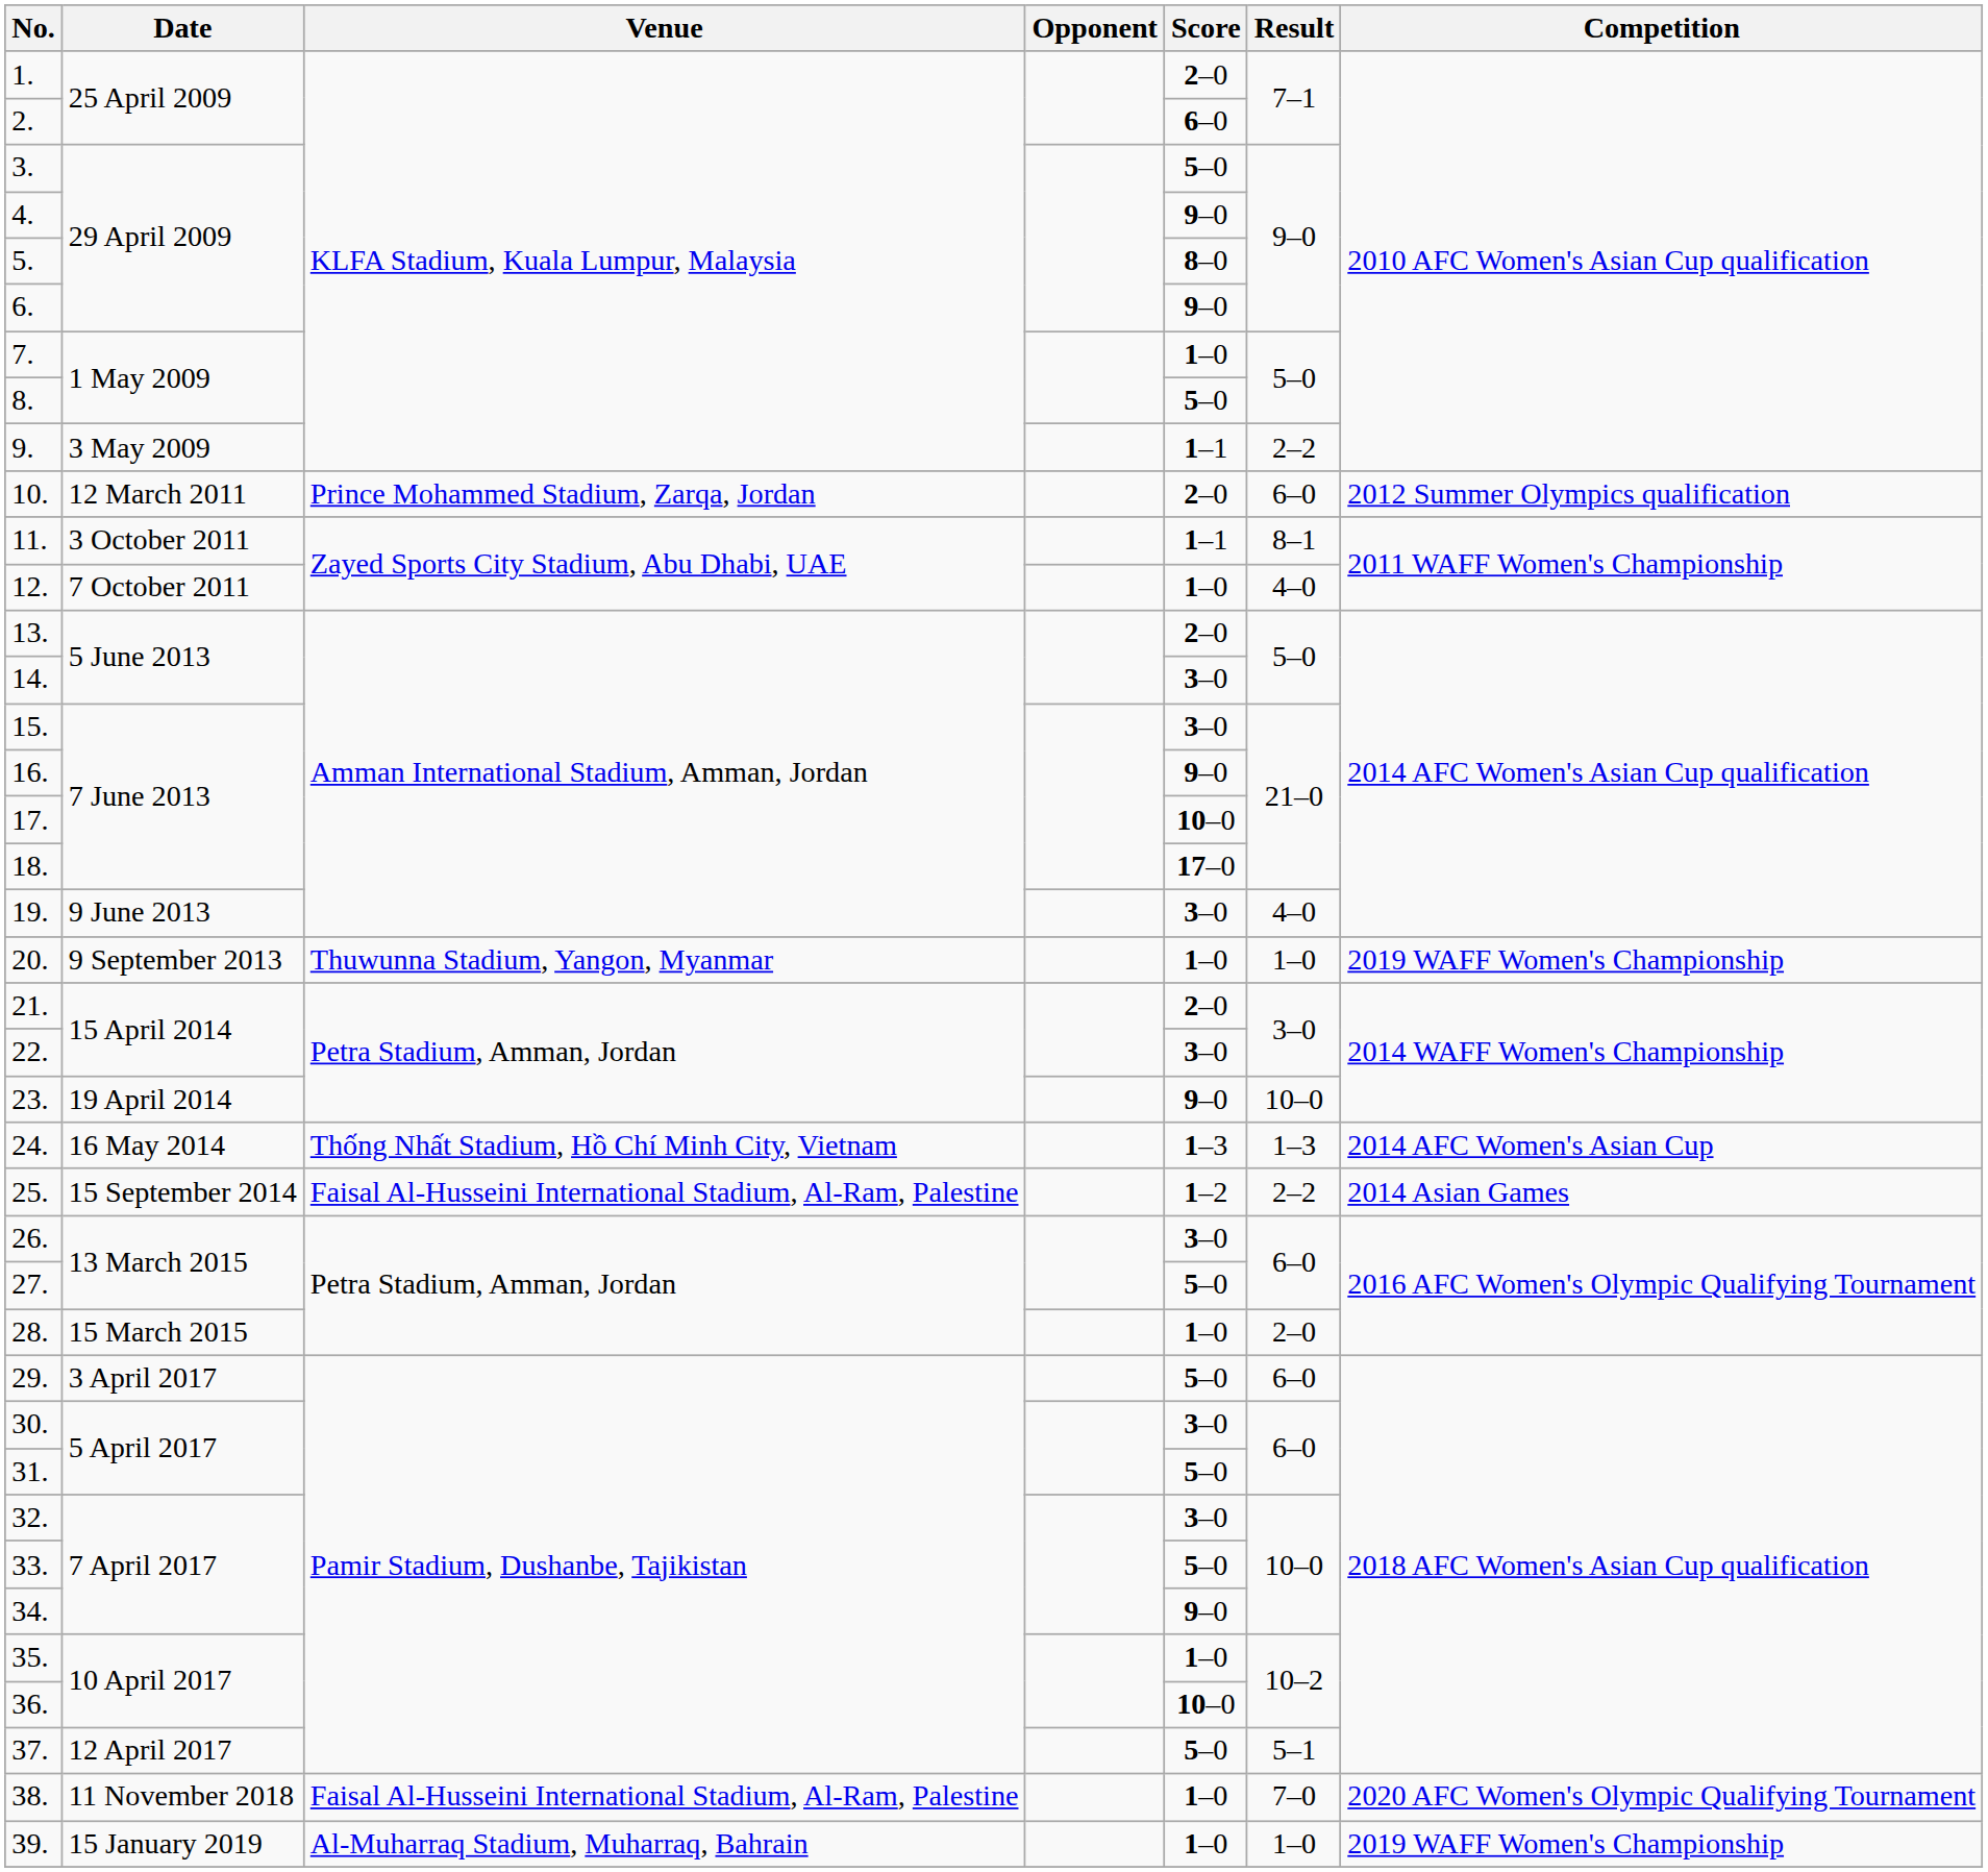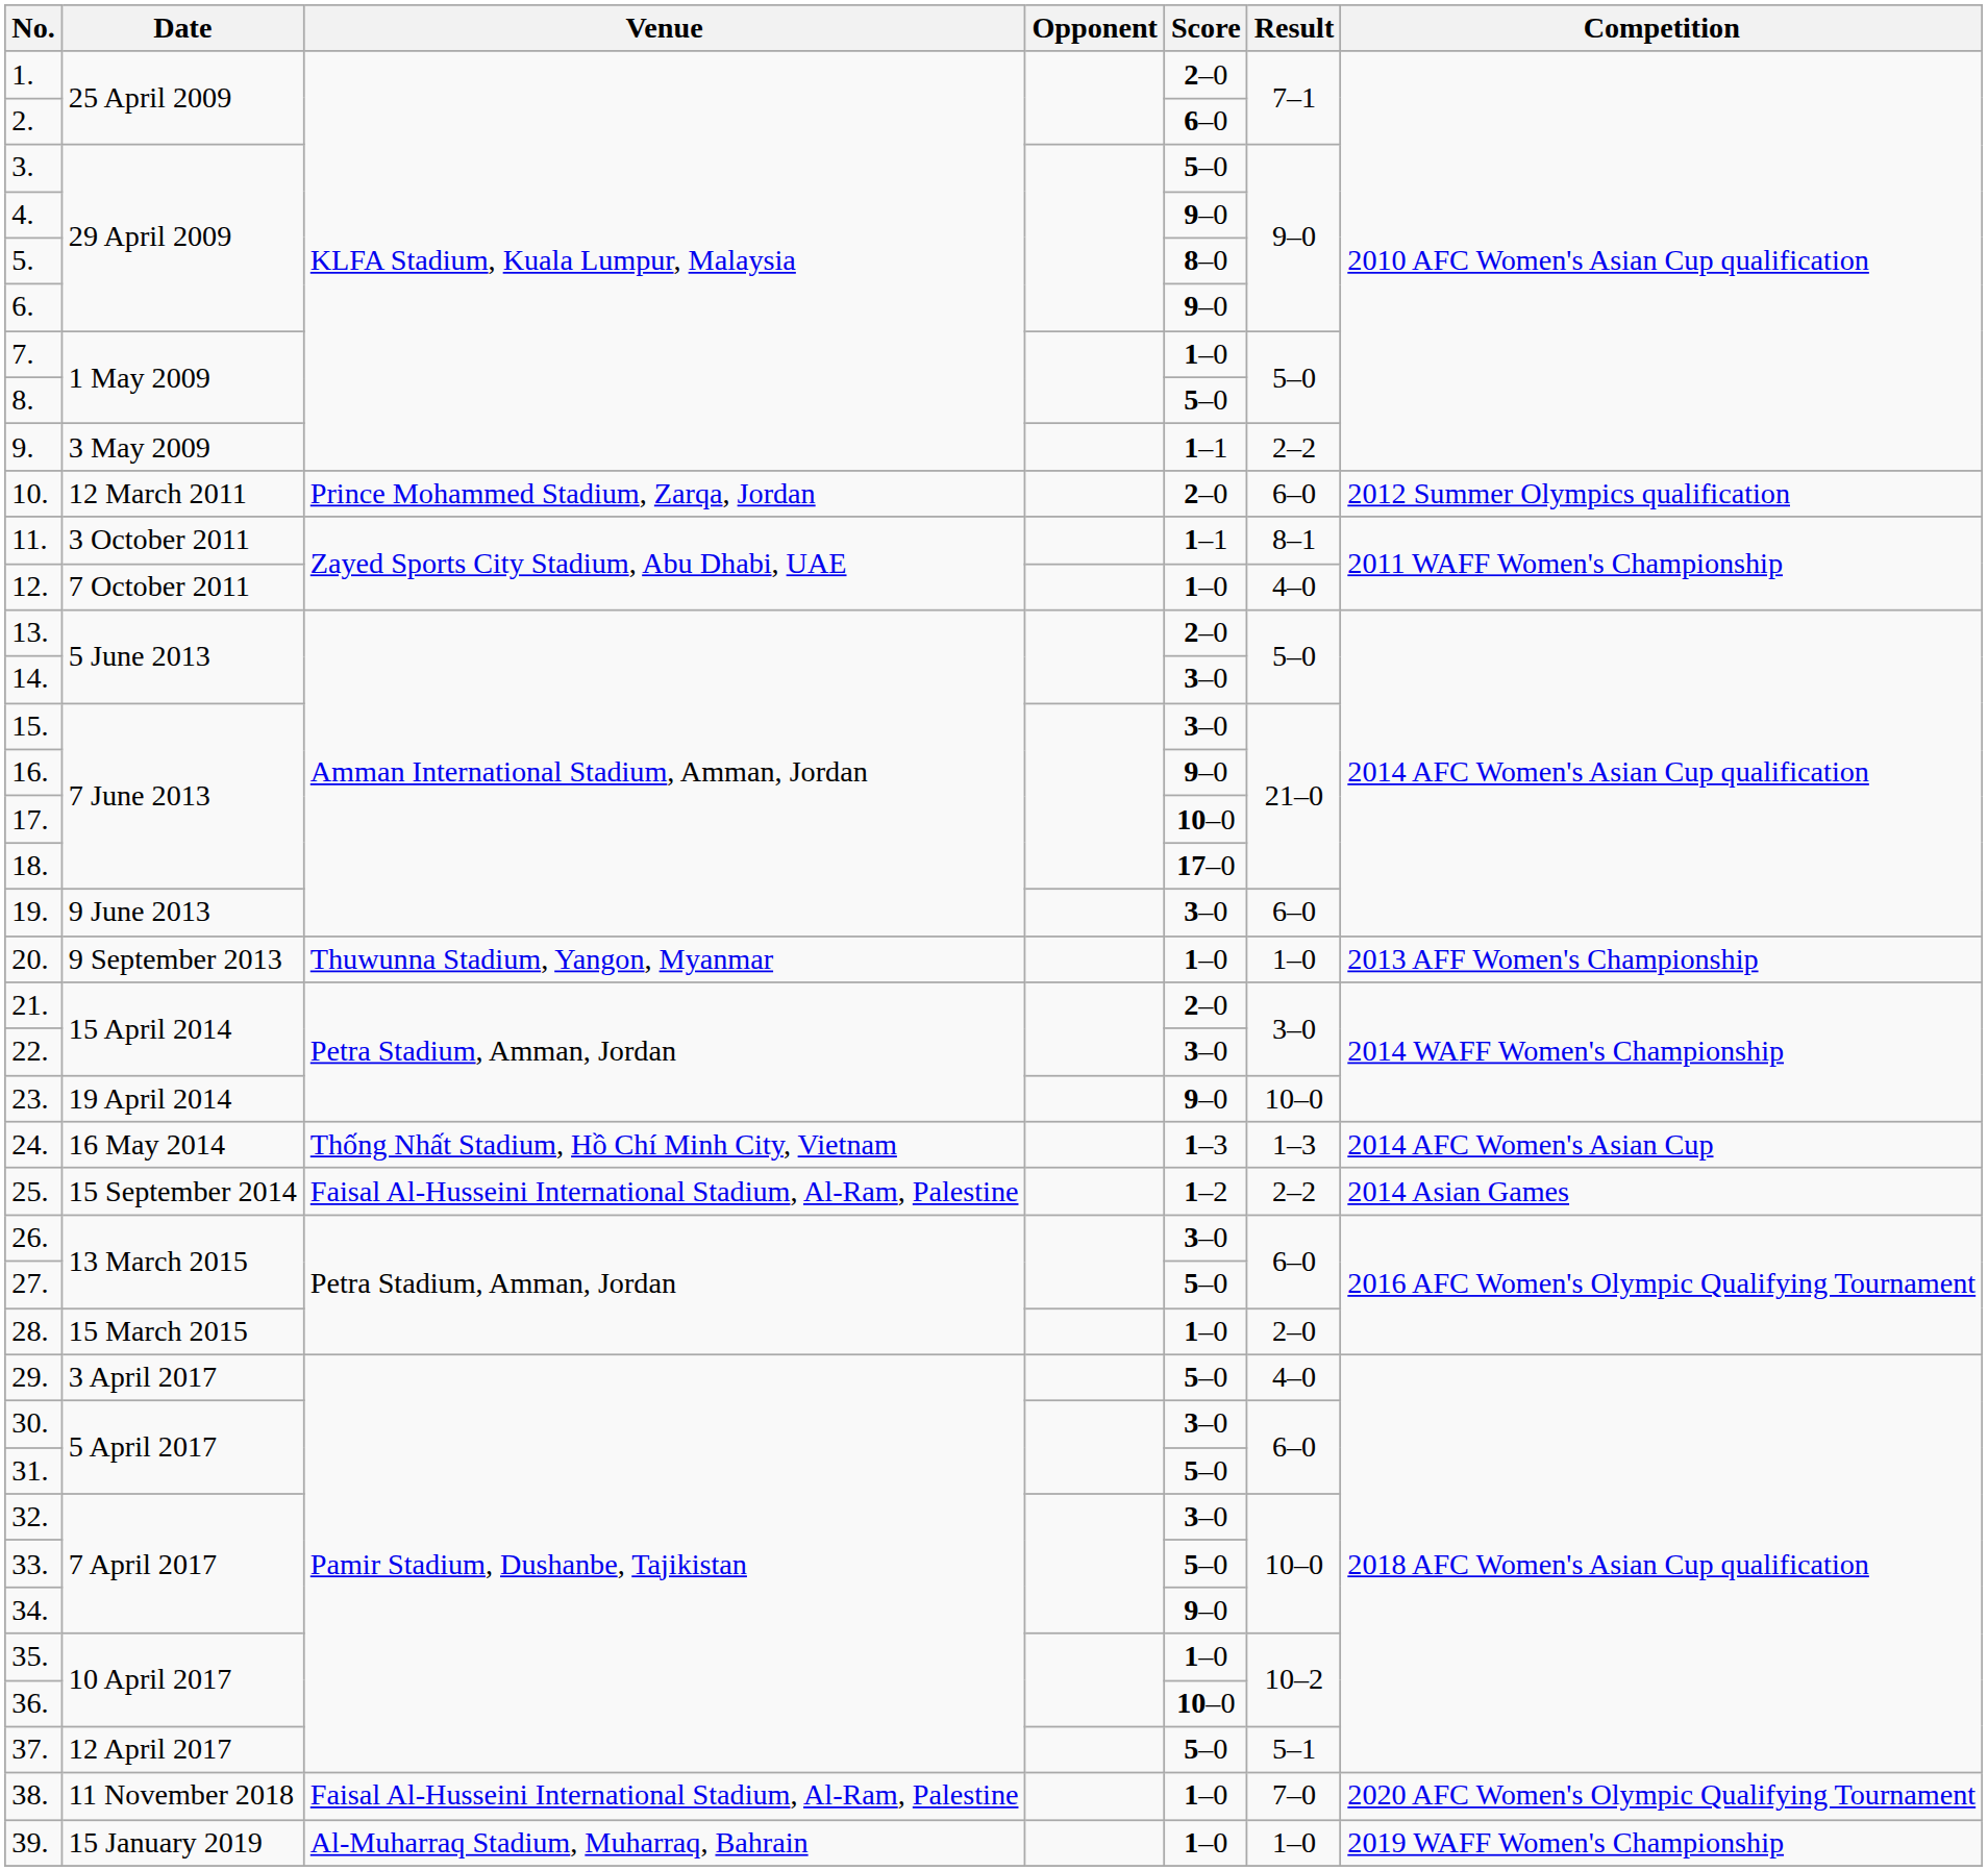19. | Result: 4–0 -> 6–0
20. | Competition: 2019 WAFF Women's Championship -> 2013 AFF Women's Championship
29. | Result: 6–0 -> 4–0
